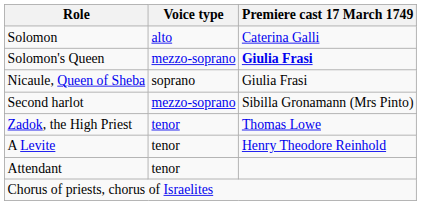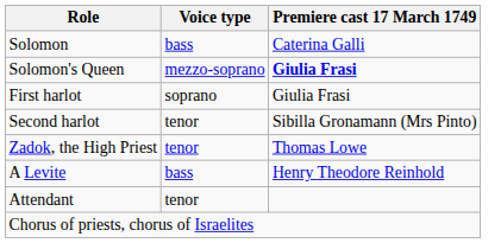Solomon | Voice type: alto -> bass
- row: Nicaule, Queen of Sheba | soprano | Giulia Frasi
+ row: First harlot | soprano | Giulia Frasi
Second harlot | Voice type: mezzo-soprano -> tenor
A Levite | Voice type: tenor -> bass
